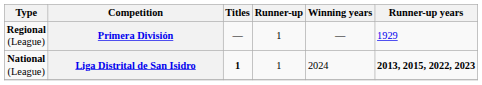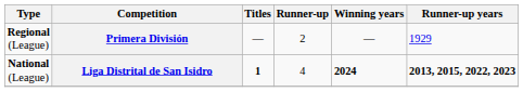Primera División | Runner-up: 1 -> 2
Liga Distrital de San Isidro | Runner-up: 1 -> 4
Liga Distrital de San Isidro | Winning years: normal -> bold
